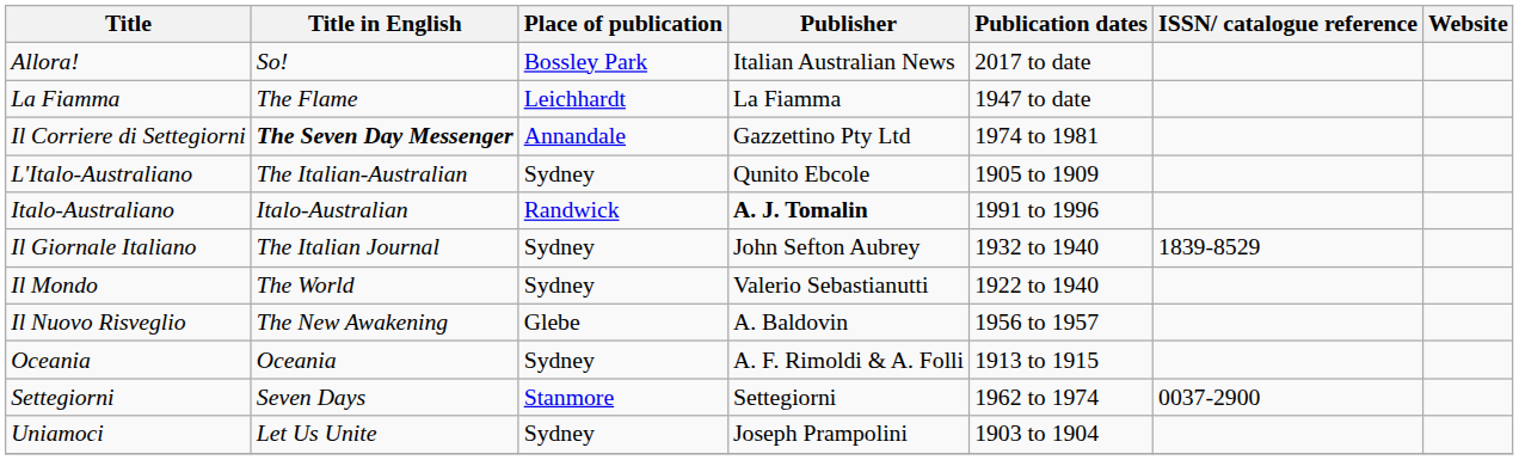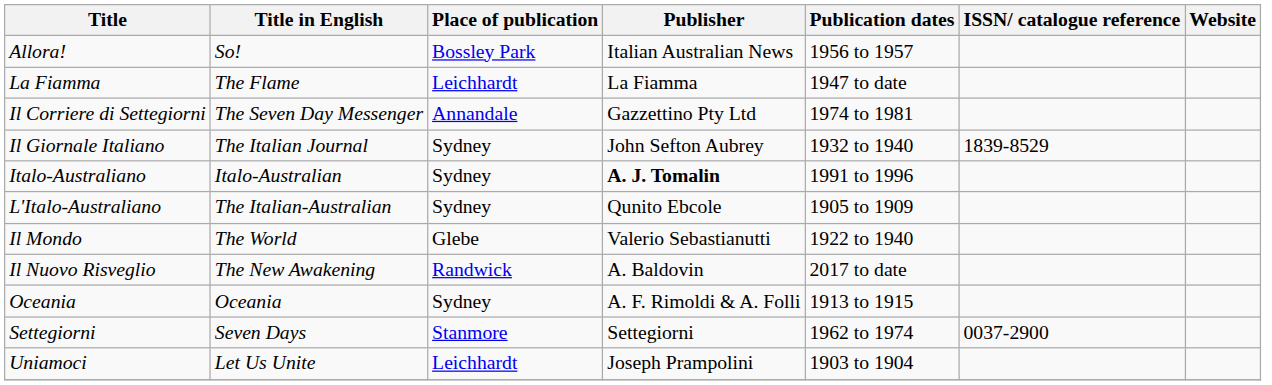Allora! | Publication dates: 2017 to date -> 1956 to 1957
Il Corriere di Settegiorni | Title in English: bold -> normal
rows swapped: Il Giornale Italiano <-> L'Italo-Australiano
Italo-Australiano | Place of publication: Randwick -> Sydney
Il Mondo | Place of publication: Sydney -> Glebe
Il Nuovo Risveglio | Place of publication: Glebe -> Randwick
Il Nuovo Risveglio | Publication dates: 1956 to 1957 -> 2017 to date
Uniamoci | Place of publication: Sydney -> Leichhardt
